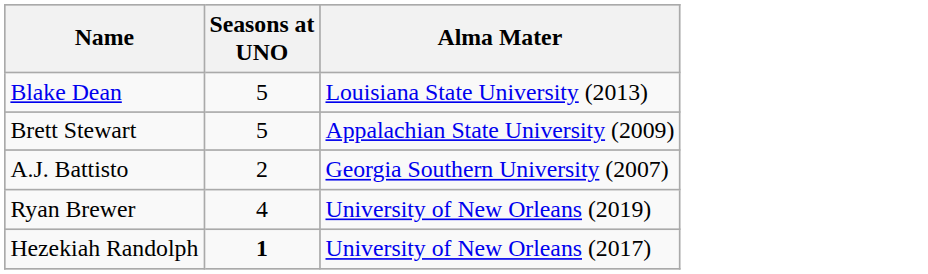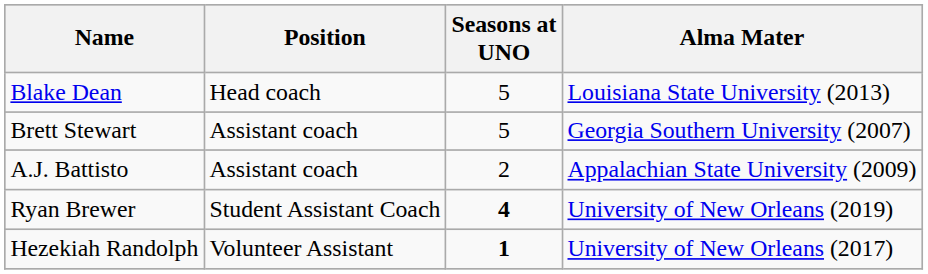+ column: Position | Head coach | Assistant coach | Assistant coach | Student Assistant Coach | Volunteer Assistant
Brett Stewart | Alma Mater: Appalachian State University (2009) -> Georgia Southern University (2007)
A.J. Battisto | Alma Mater: Georgia Southern University (2007) -> Appalachian State University (2009)
Ryan Brewer | Seasons at UNO: normal -> bold
